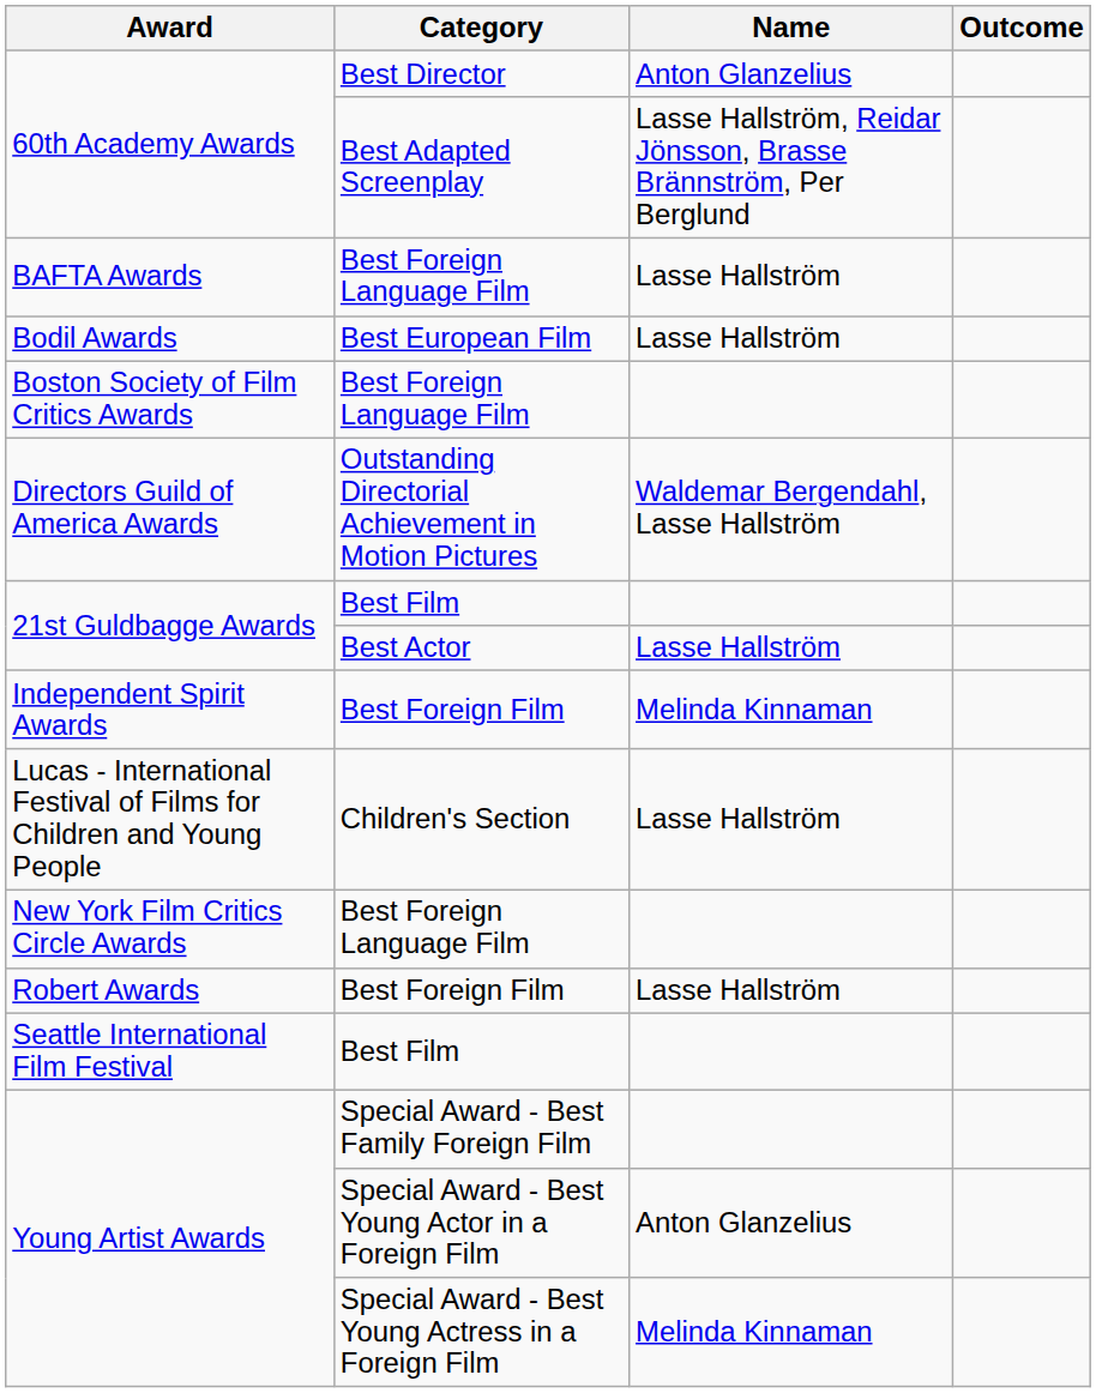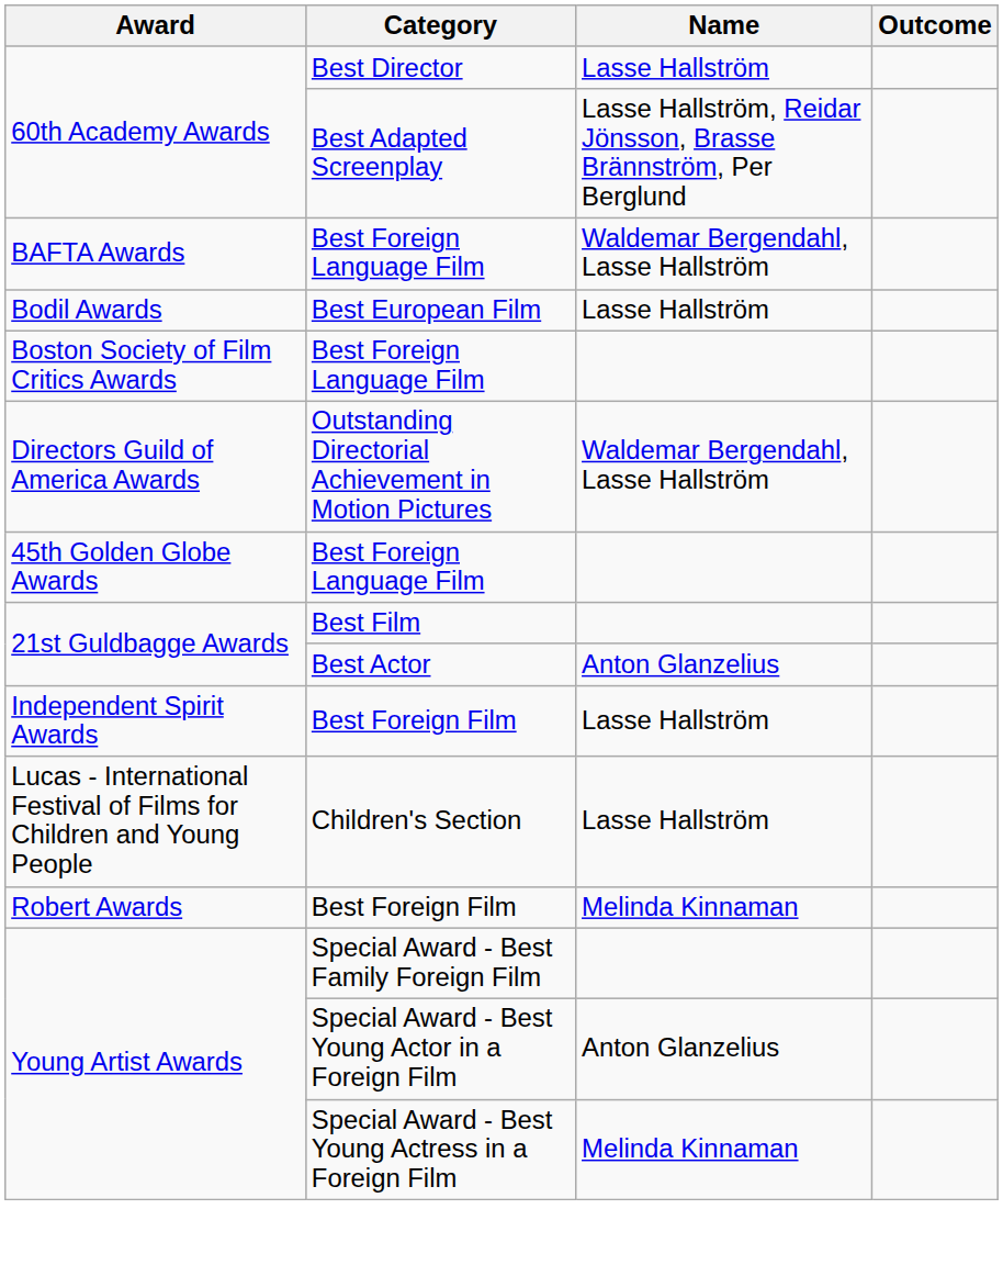60th Academy Awards / Best Director | Name: Anton Glanzelius -> Lasse Hallström
BAFTA Awards | Name: Lasse Hallström -> Waldemar Bergendahl, Lasse Hallström
+ row: 45th Golden Globe Awards | Best Foreign Language Film
21st Guldbagge Awards / Best Actor | Name: Lasse Hallström -> Anton Glanzelius
Independent Spirit Awards | Name: Melinda Kinnaman -> Lasse Hallström
- row: New York Film Critics Circle Awards | Best Foreign Language Film
Robert Awards | Name: Lasse Hallström -> Melinda Kinnaman
- row: Seattle International Film Festival | Best Film
